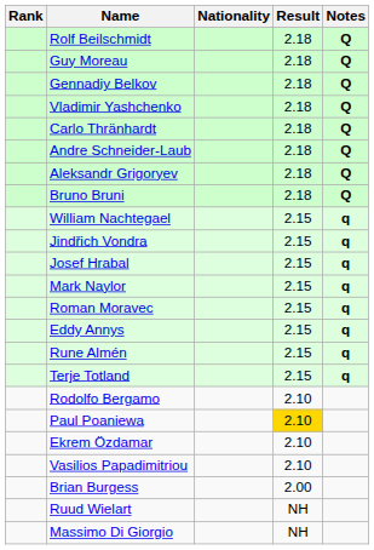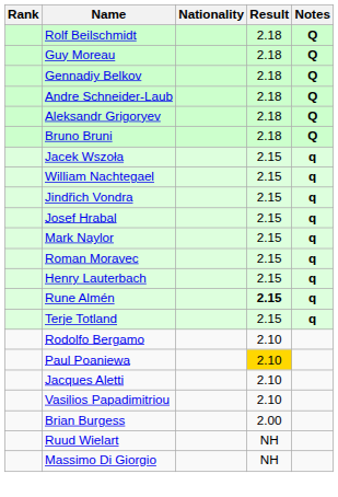- row: Vladimir Yashchenko | 2.18 | Q
- row: Carlo Thränhardt | 2.18 | Q
+ row: Jacek Wszoła | 2.15 | q
- row: Eddy Annys | 2.15 | q
+ row: Henry Lauterbach | 2.15 | q
Rune Almén | Result: normal -> bold
- row: Ekrem Özdamar | 2.10
+ row: Jacques Aletti | 2.10
